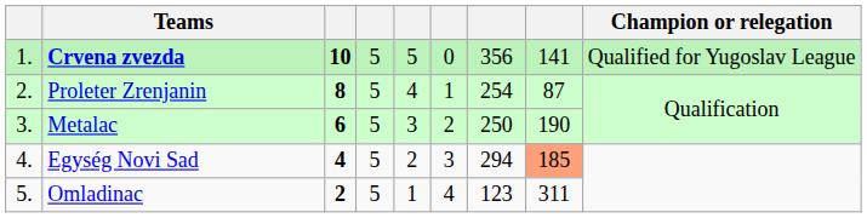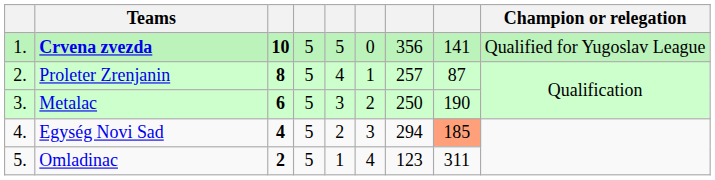Proleter Zrenjanin | column 7: 254 -> 257
